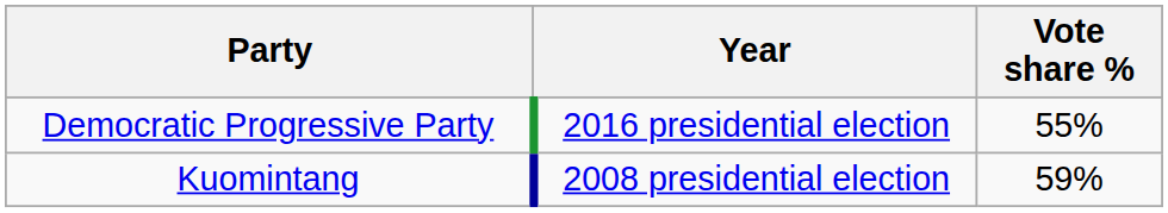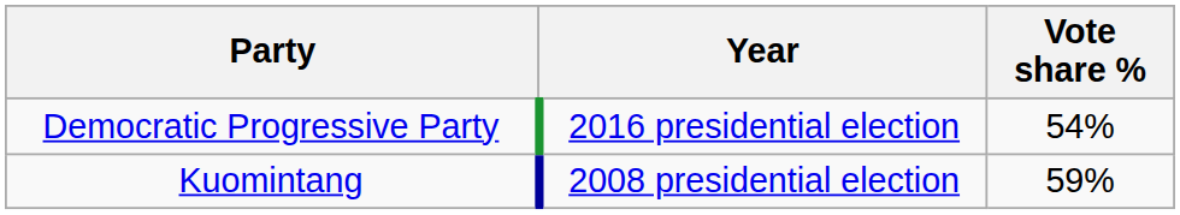Democratic Progressive Party | Vote share %: 55% -> 54%
